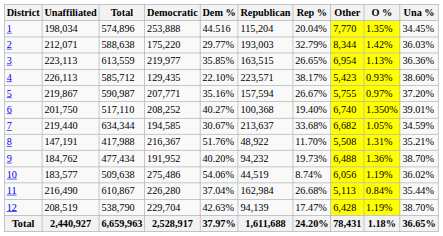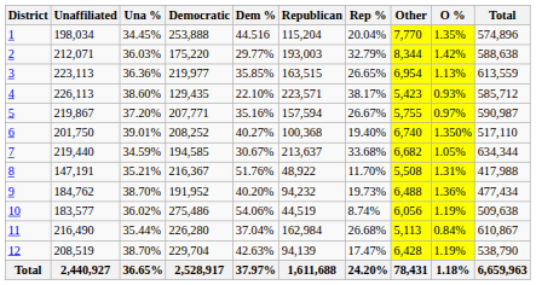columns swapped: Una % <-> Total
